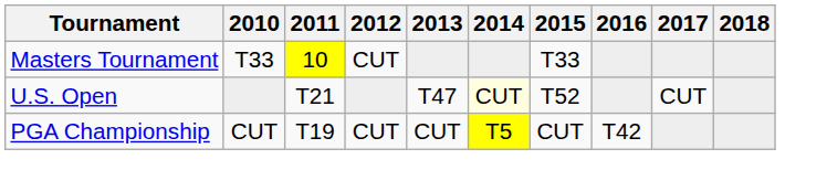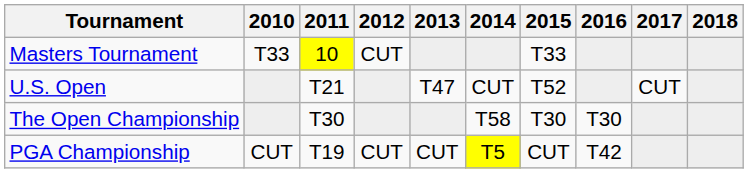U.S. Open | 2014: lightyellow background -> no background
+ row: The Open Championship | T30 | T58 | T30 | T30
